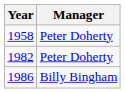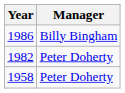rows swapped: 1958 <-> 1986
